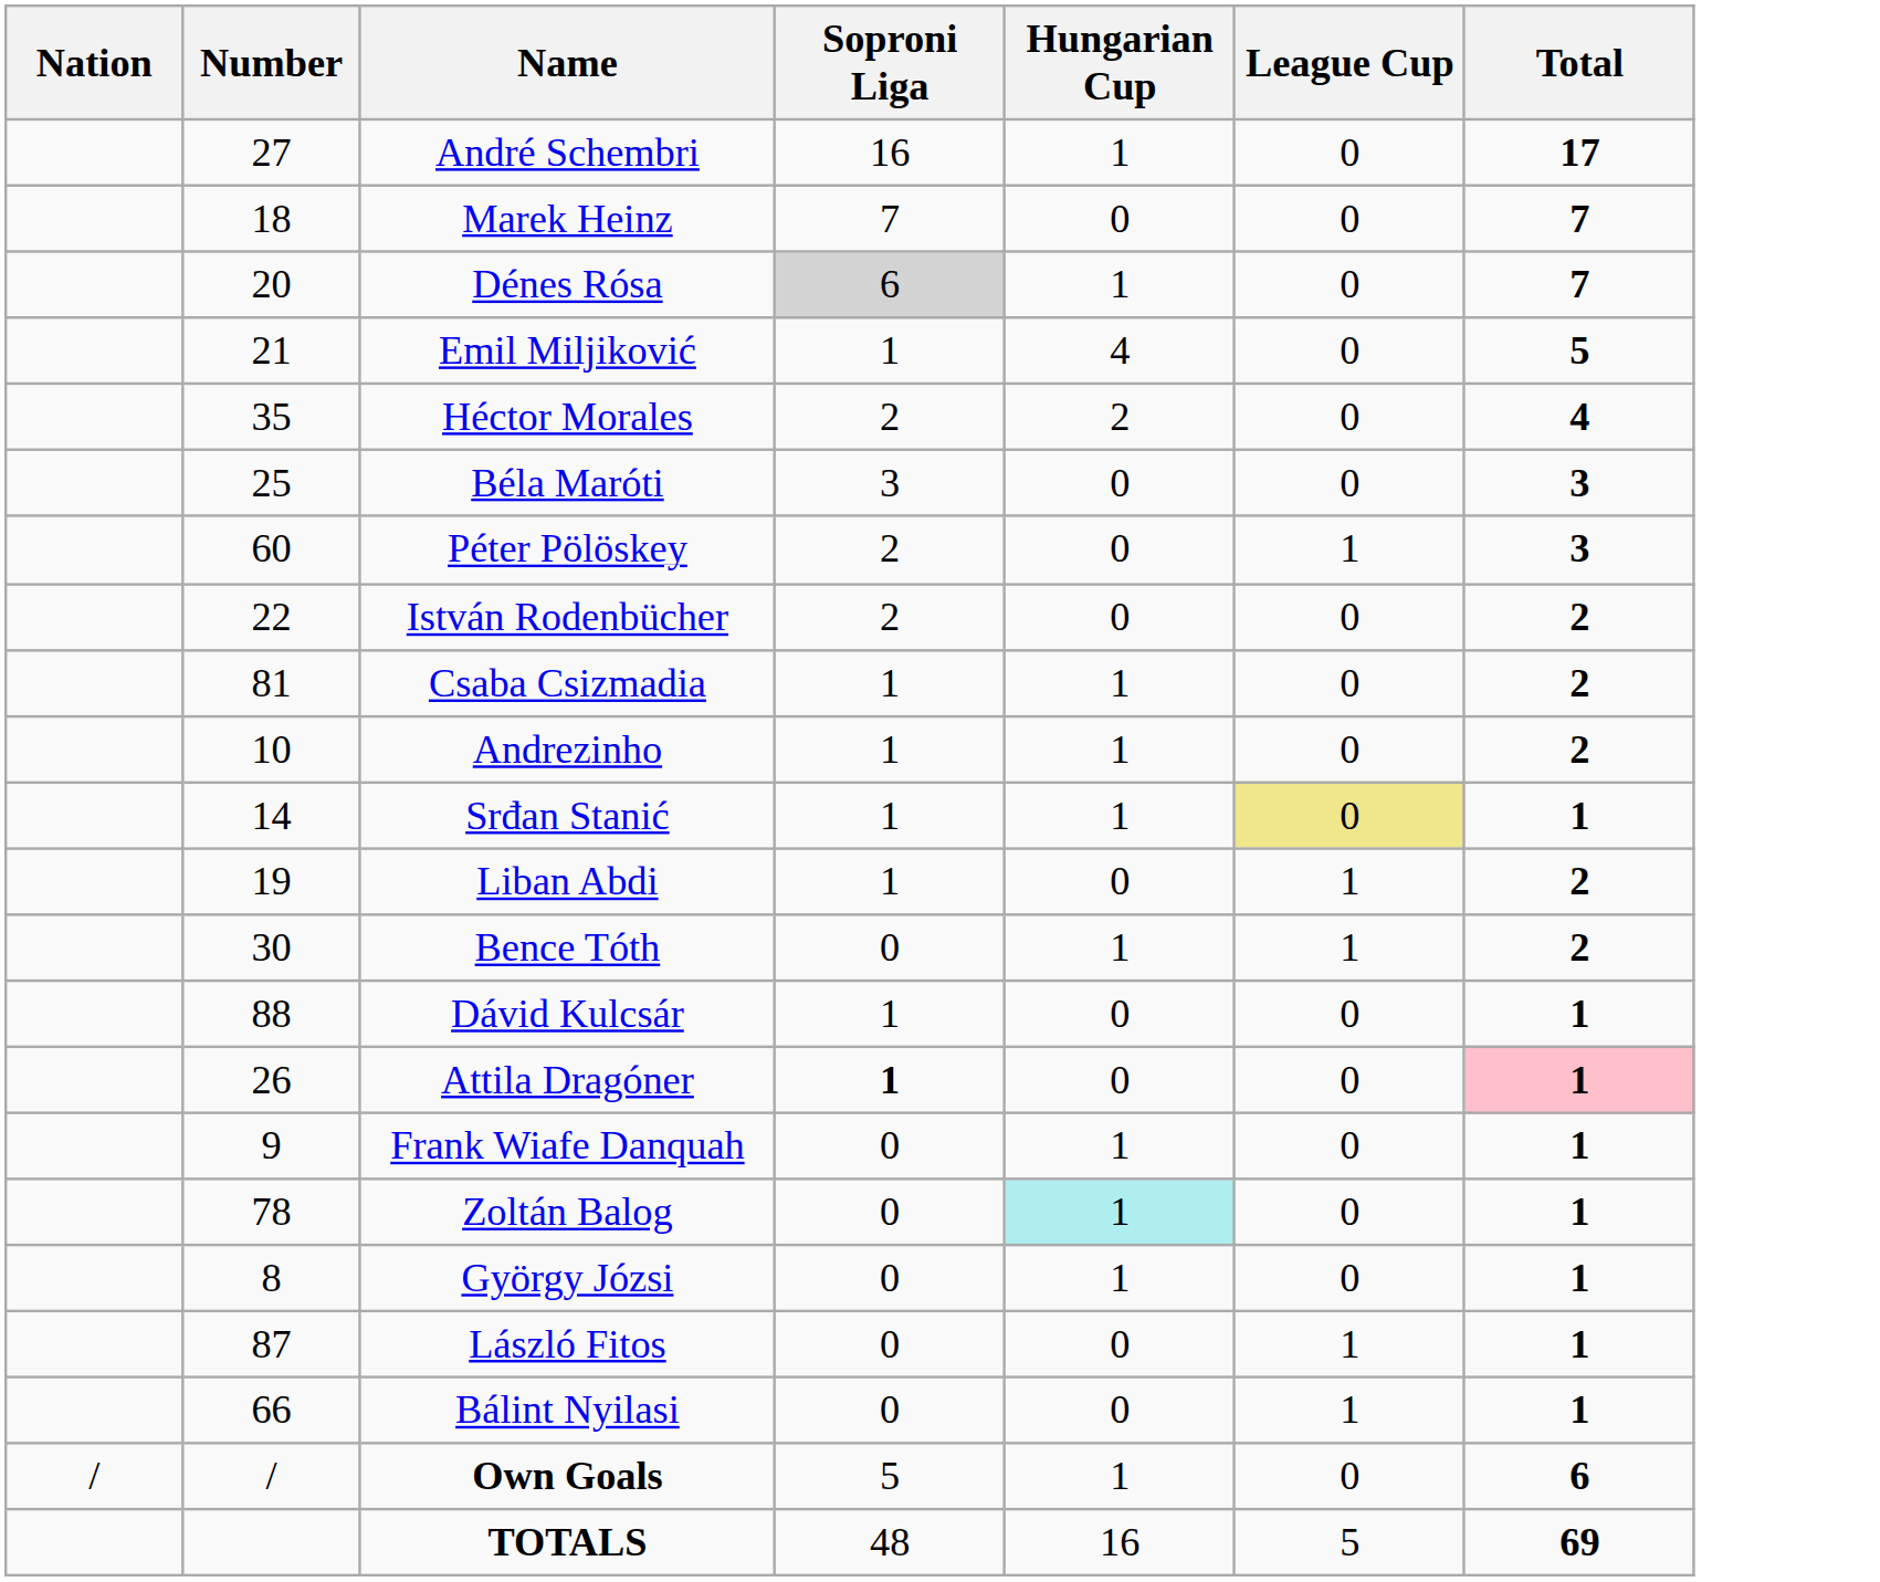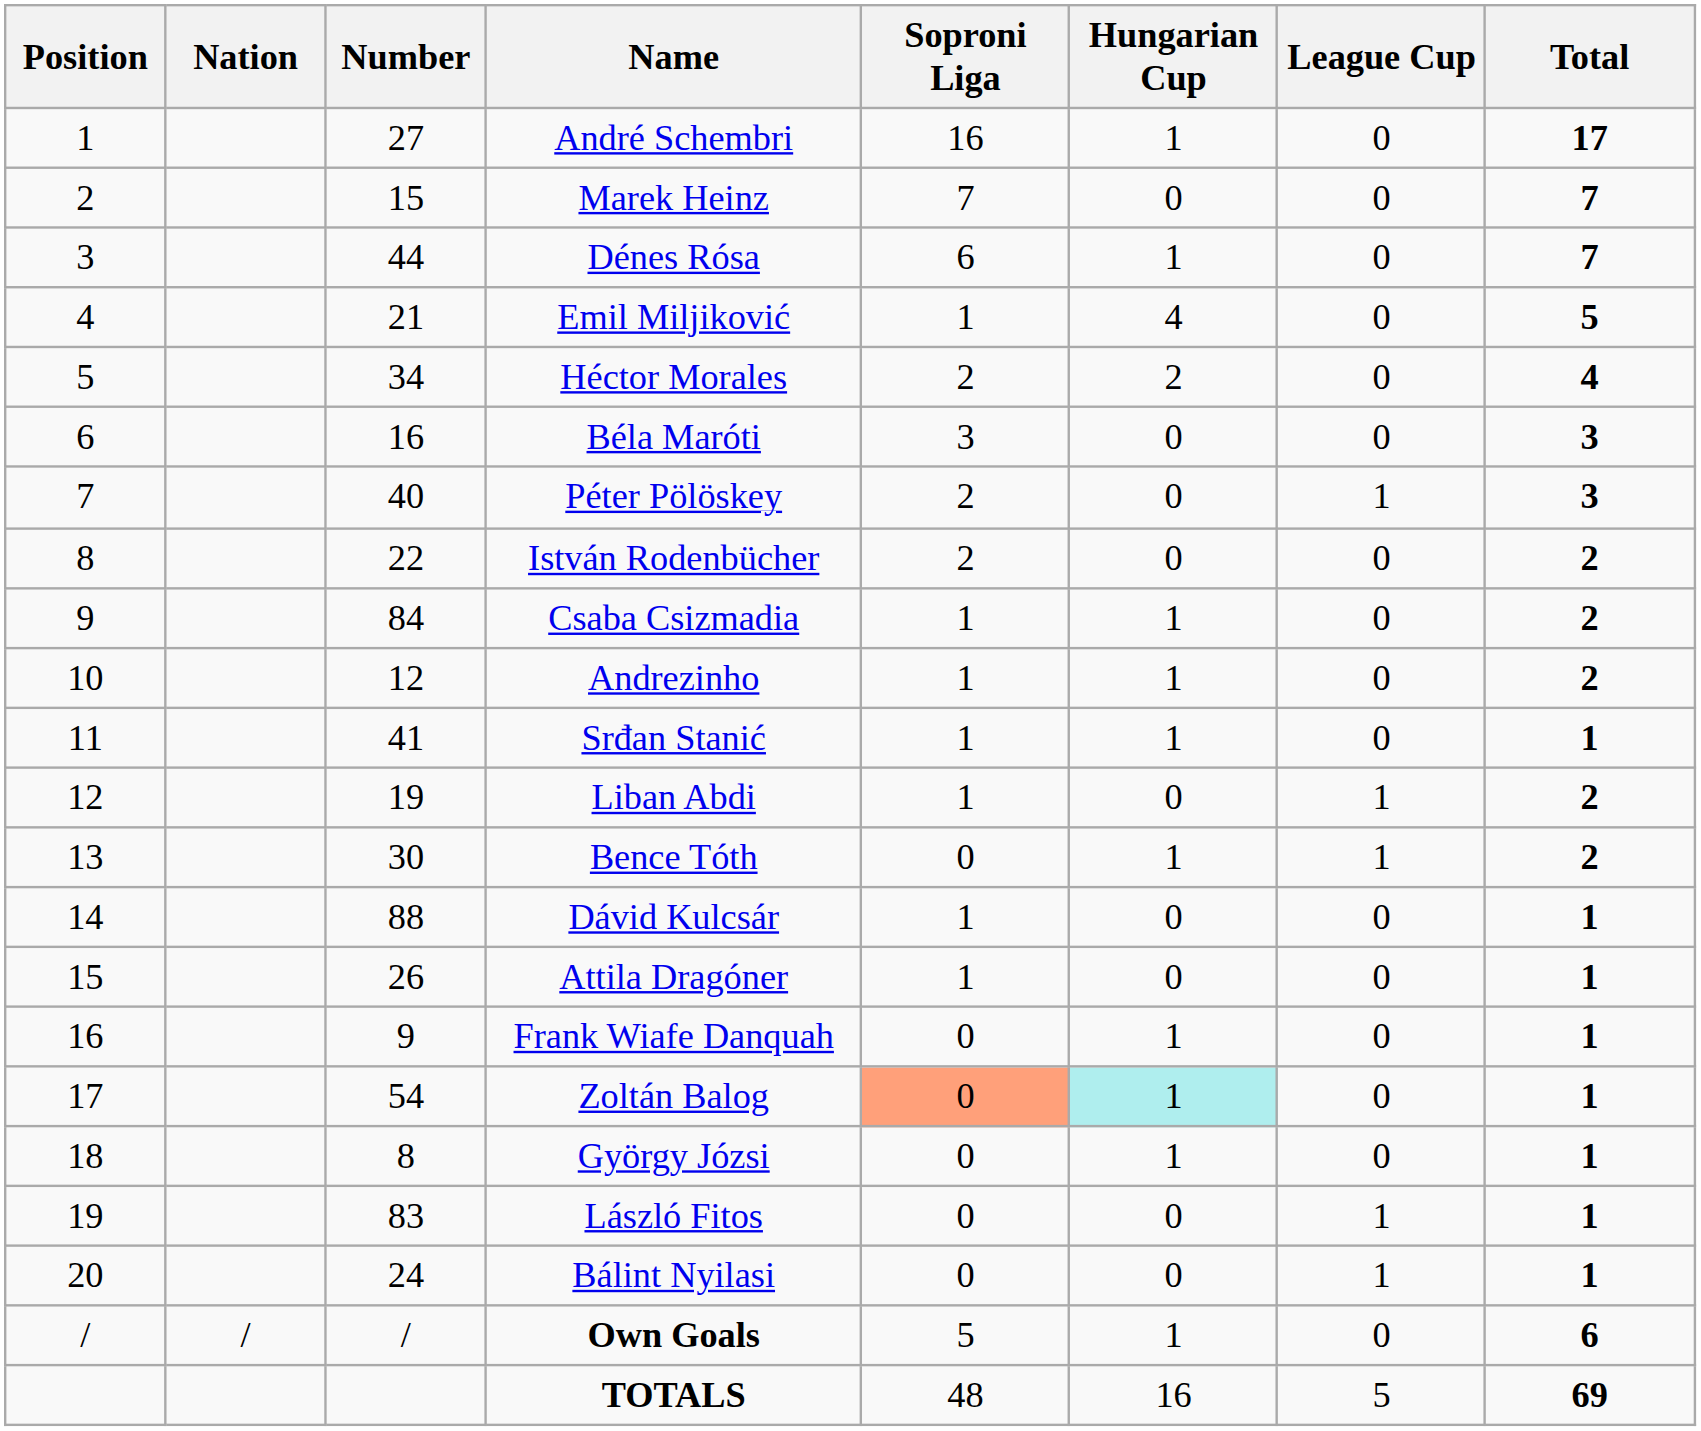+ column: Position | 1 | 2 | 3 | 4 | 5 | 6 | 7 | 8 | 9 | 10 | 11 | 12 | 13 | 14 | 15 | 16 | 17 | 18 | 19 | 20 | /
Marek Heinz | Number: 18 -> 15
Dénes Rósa | Number: 20 -> 44
Dénes Rósa | Soproni Liga: lightgrey background -> no background
Héctor Morales | Number: 35 -> 34
Béla Maróti | Number: 25 -> 16
Péter Pölöskey | Number: 60 -> 40
Csaba Csizmadia | Number: 81 -> 84
Andrezinho | Number: 10 -> 12
Srđan Stanić | Number: 14 -> 41
Srđan Stanić | League Cup: khaki background -> no background
Attila Dragóner | Soproni Liga: bold -> normal
Attila Dragóner | Total: pink background -> no background
Zoltán Balog | Number: 78 -> 54
Zoltán Balog | Soproni Liga: no background -> lightsalmon background
László Fitos | Number: 87 -> 83
Bálint Nyilasi | Number: 66 -> 24
